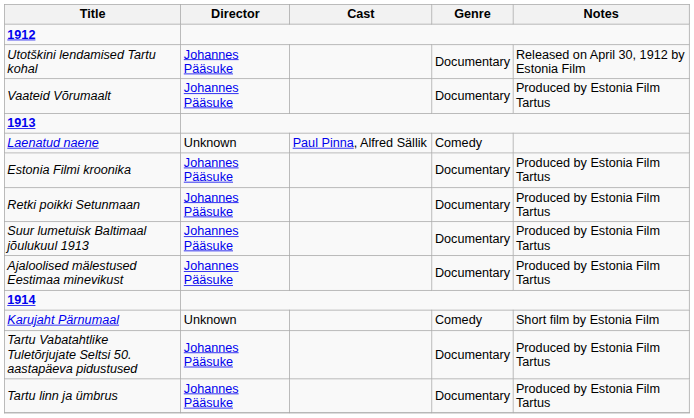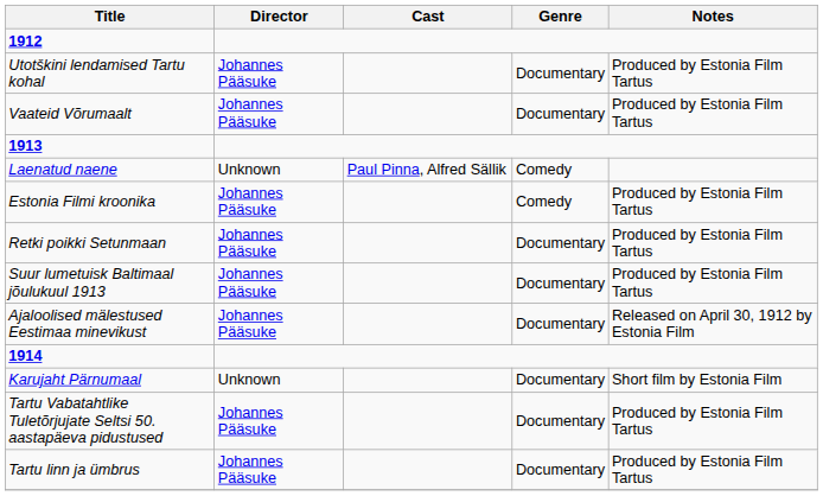Utotškini lendamised Tartu kohal | Notes: Released on April 30, 1912 by Estonia Film -> Produced by Estonia Film Tartus
Estonia Filmi kroonika | Genre: Documentary -> Comedy
Ajaloolised mälestused Eestimaa minevikust | Notes: Produced by Estonia Film Tartus -> Released on April 30, 1912 by Estonia Film
Karujaht Pärnumaal | Genre: Comedy -> Documentary
